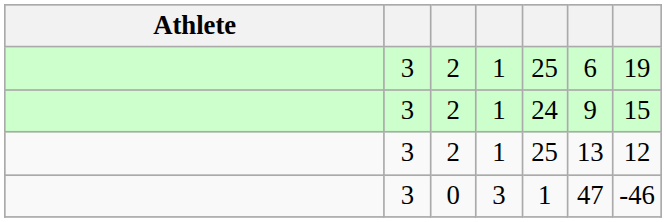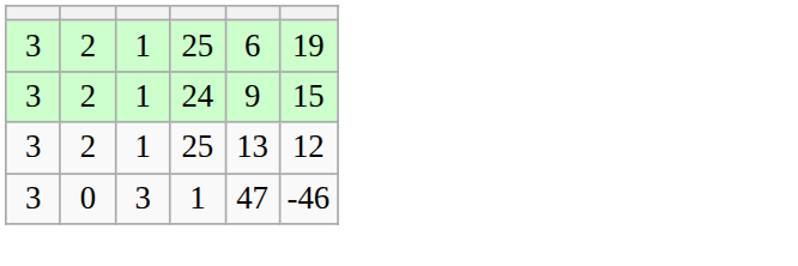- column: Athlete
